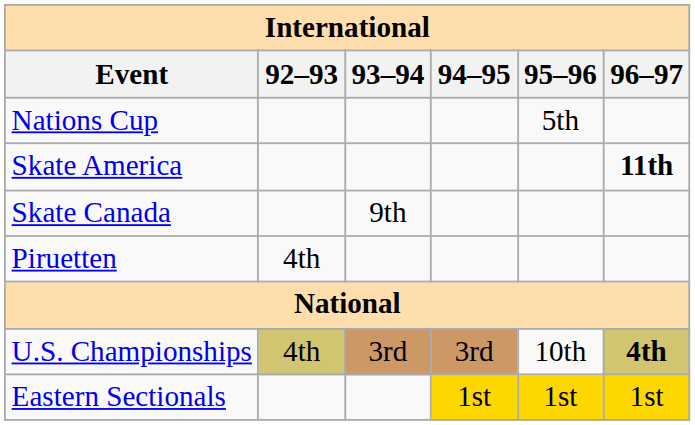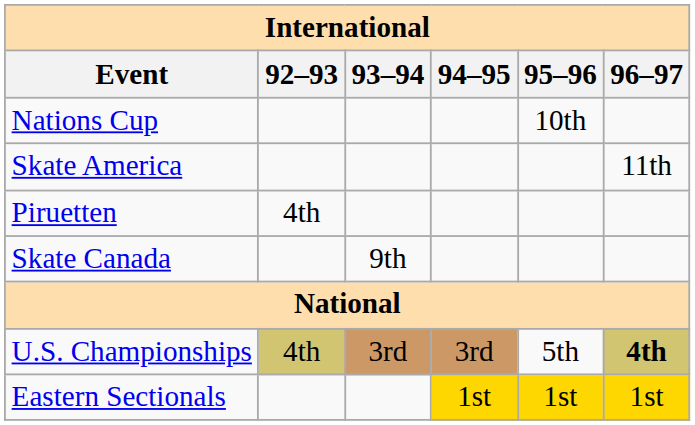Nations Cup | 95–96: 5th -> 10th
Skate America | 96–97: bold -> normal
rows swapped: Piruetten <-> Skate Canada
U.S. Championships | 95–96: 10th -> 5th
